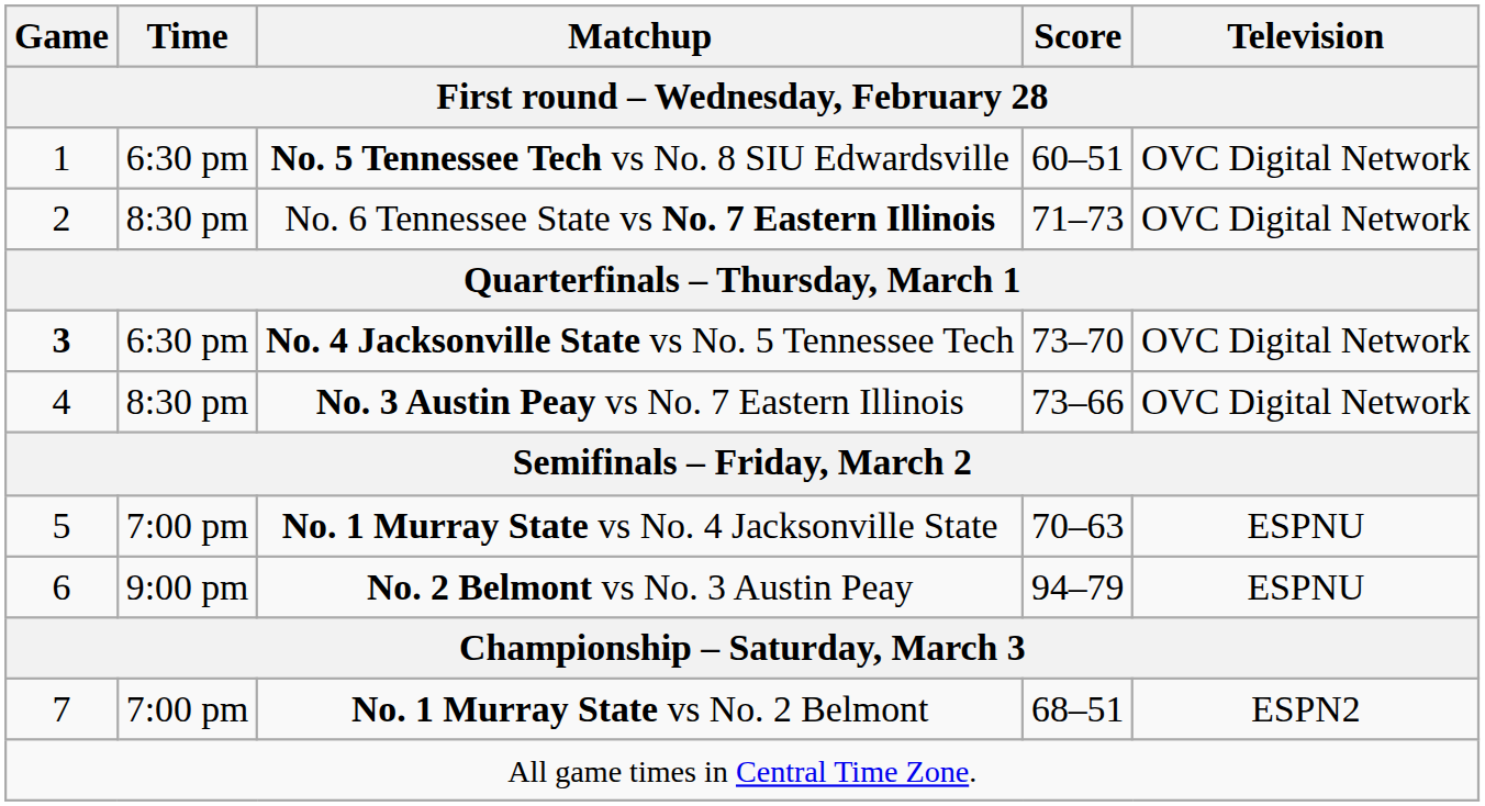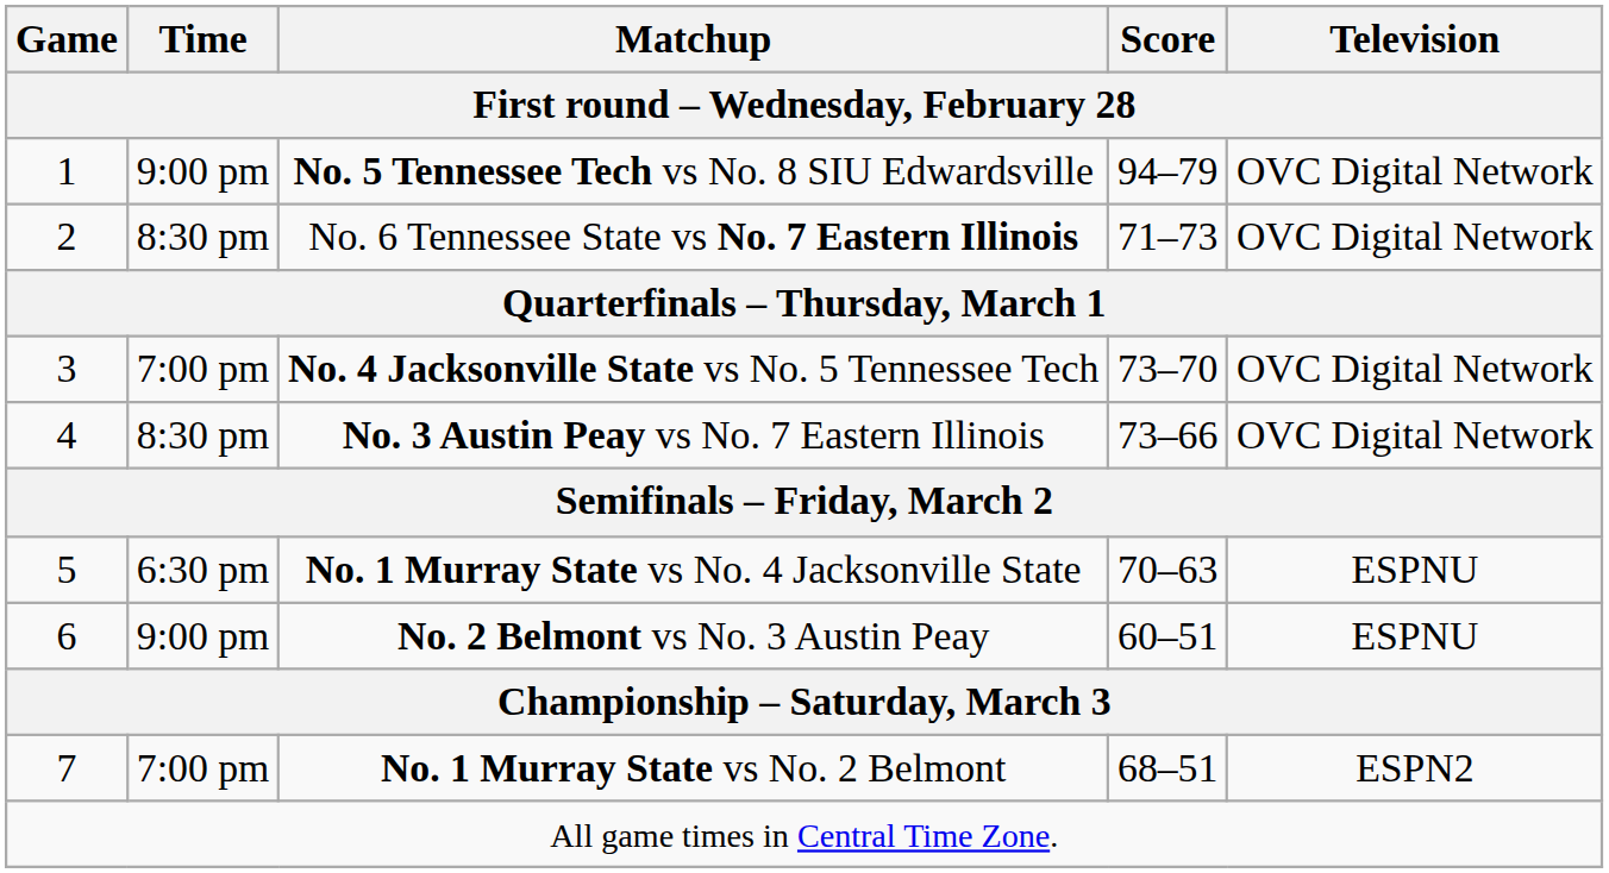No. 5 Tennessee Tech vs No. 8 SIU Edwardsville | Time: 6:30 pm -> 9:00 pm
No. 5 Tennessee Tech vs No. 8 SIU Edwardsville | Score: 60–51 -> 94–79
No. 4 Jacksonville State vs No. 5 Tennessee Tech | Game: bold -> normal
No. 4 Jacksonville State vs No. 5 Tennessee Tech | Time: 6:30 pm -> 7:00 pm
No. 1 Murray State vs No. 4 Jacksonville State | Time: 7:00 pm -> 6:30 pm
No. 2 Belmont vs No. 3 Austin Peay | Score: 94–79 -> 60–51
